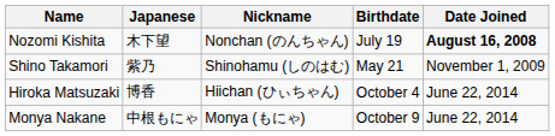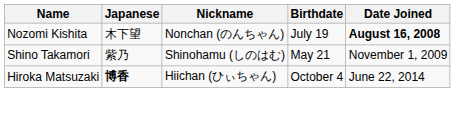Hiroka Matsuzaki | Japanese: normal -> bold
- row: Monya Nakane | 中根もにゃ | Monya (もにゃ) | October 9 | June 22, 2014
